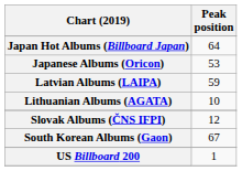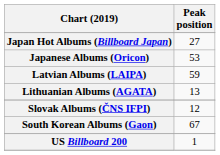Japan Hot Albums (Billboard Japan) | Peak position: 64 -> 27
Lithuanian Albums (AGATA) | Peak position: 10 -> 13
